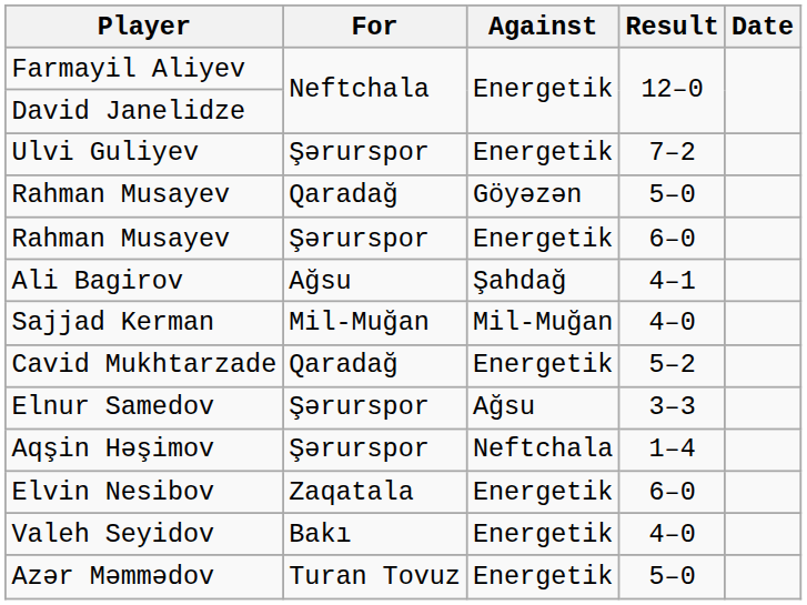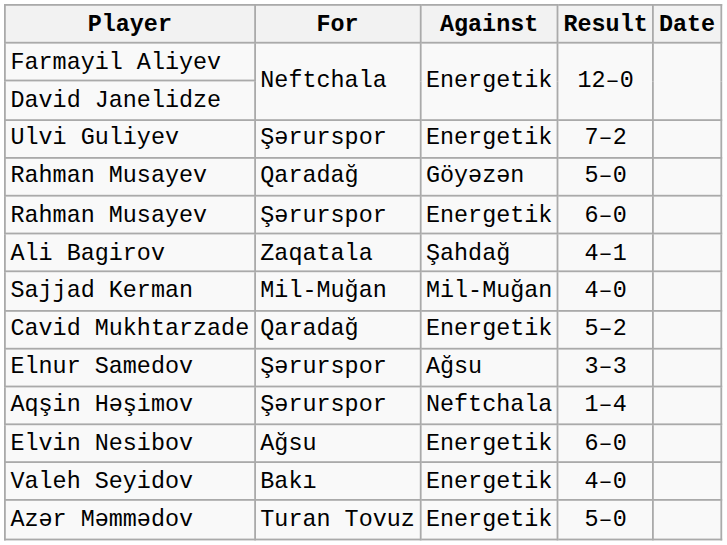Ali Bagirov | For: Ağsu -> Zaqatala
Elvin Nesibov | For: Zaqatala -> Ağsu
